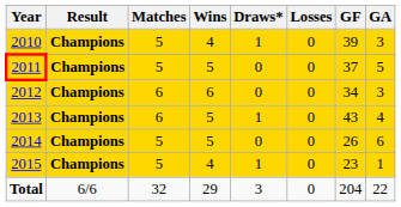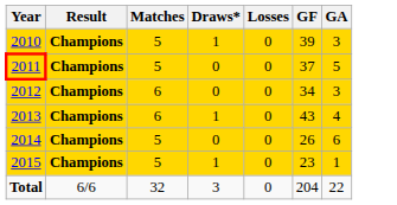- column: Wins | 4 | 5 | 6 | 5 | 5 | 4 | 29
